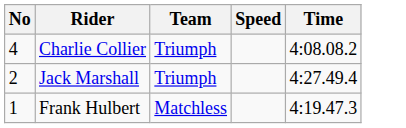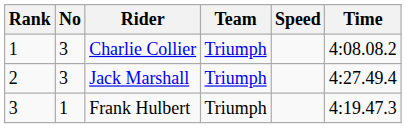+ column: Rank | 1 | 2 | 3
Charlie Collier | No: 4 -> 3
Jack Marshall | No: 2 -> 3
Frank Hulbert | Team: Matchless -> Triumph
